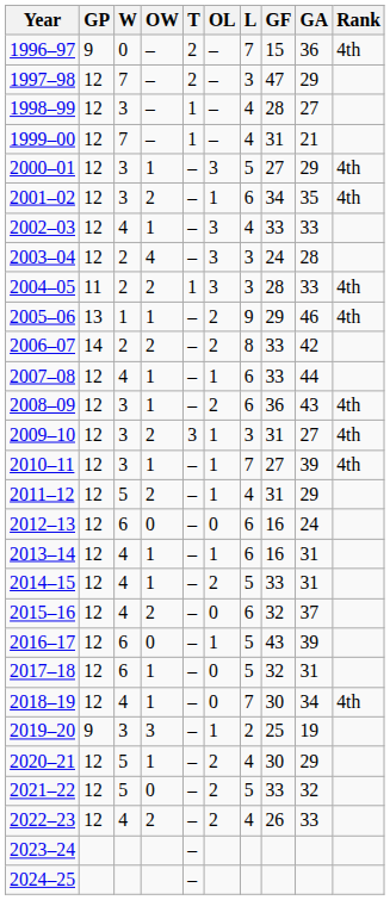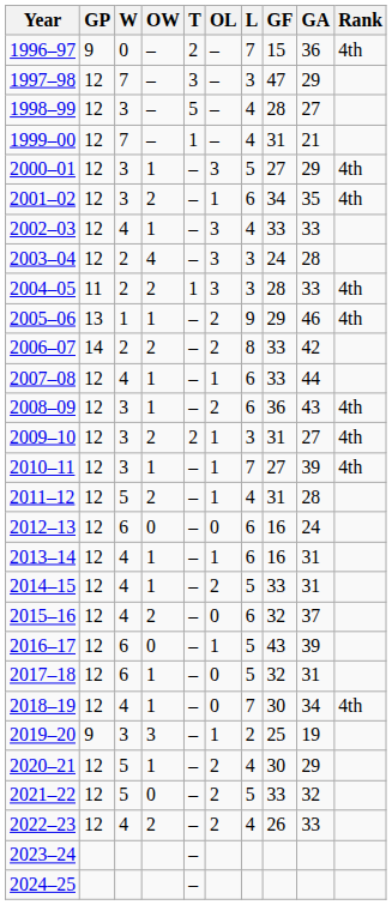1997–98 | T: 2 -> 3
1998–99 | T: 1 -> 5
2009–10 | T: 3 -> 2
2011–12 | GA: 29 -> 28
